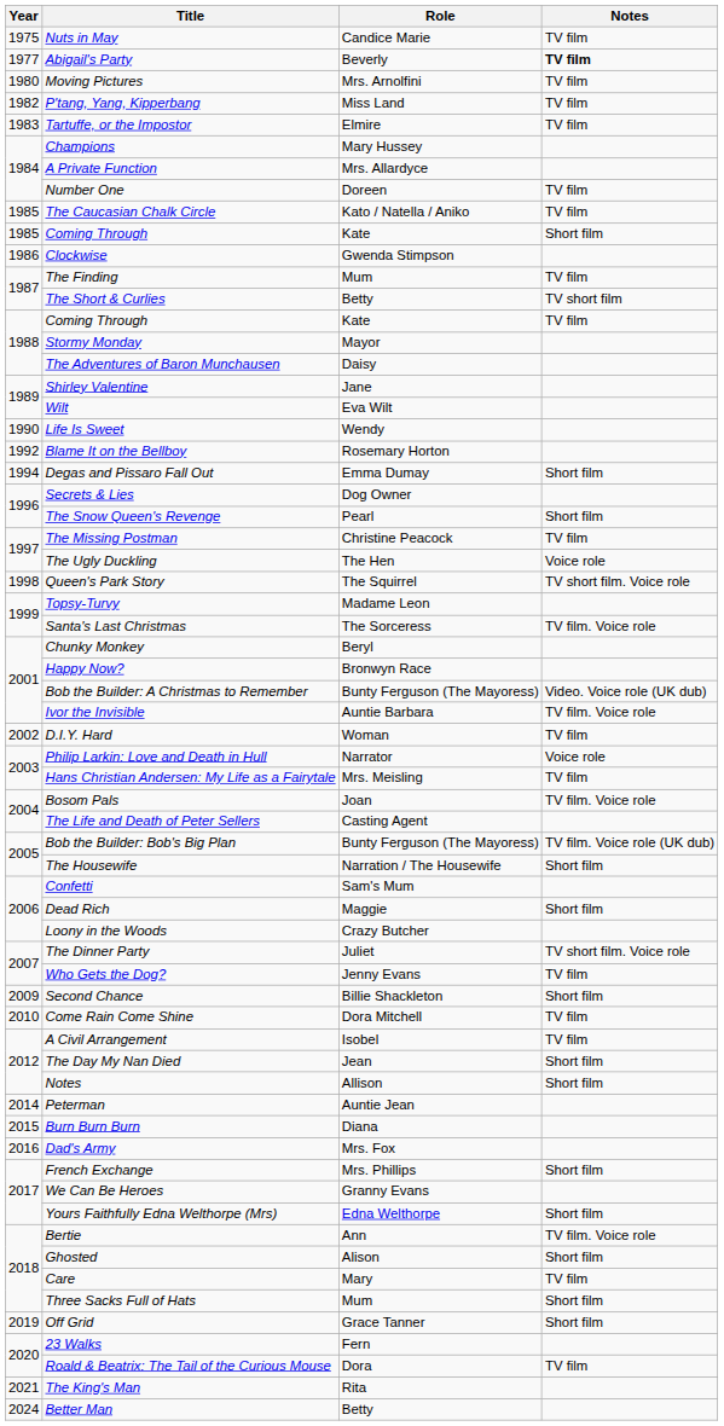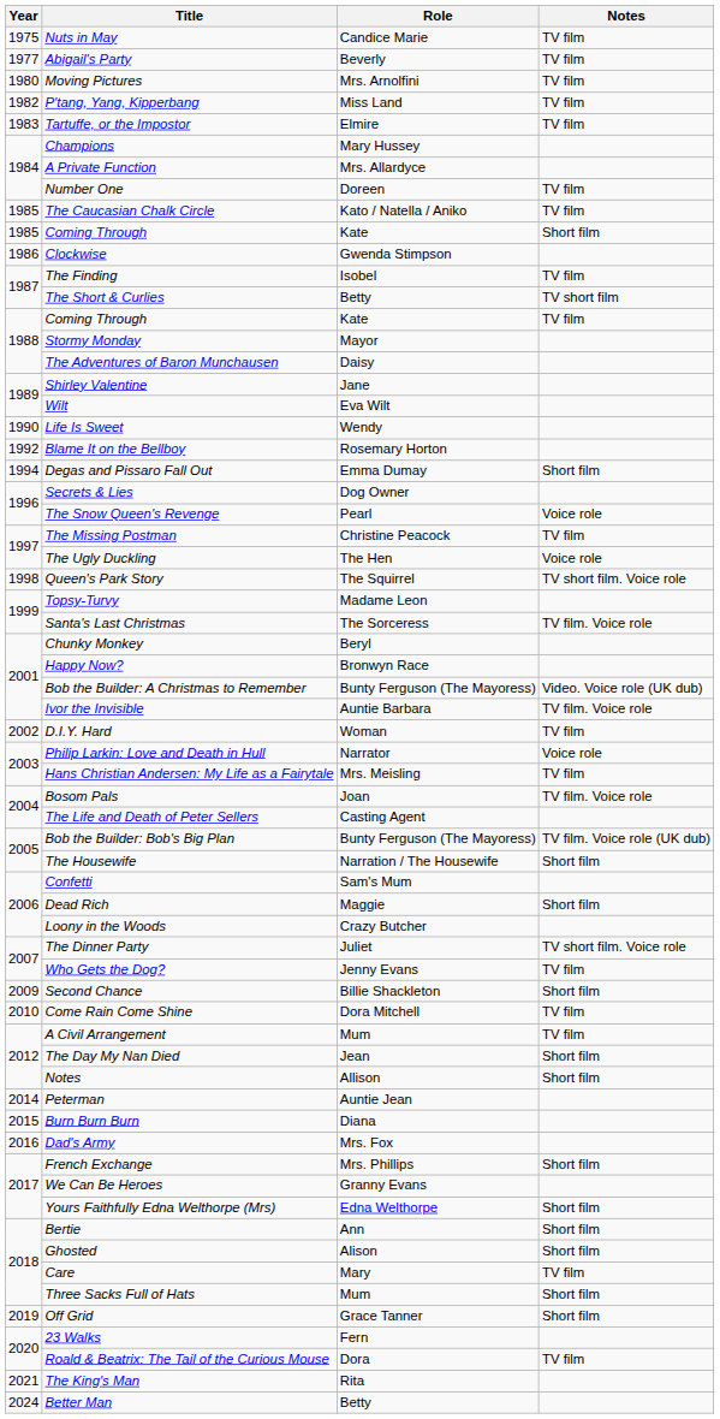Abigail's Party | Notes: bold -> normal
The Finding | Role: Mum -> Isobel
The Snow Queen's Revenge | Notes: Short film -> Voice role
A Civil Arrangement | Role: Isobel -> Mum
Bertie | Notes: TV film. Voice role -> Short film
